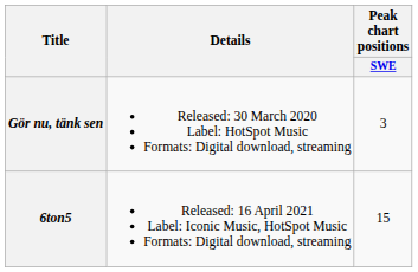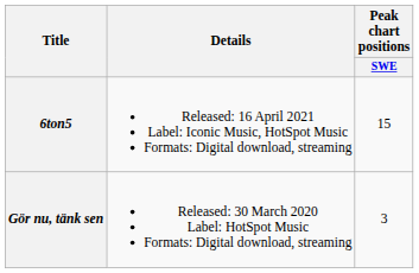rows swapped: Gör nu, tänk sen <-> 6ton5
